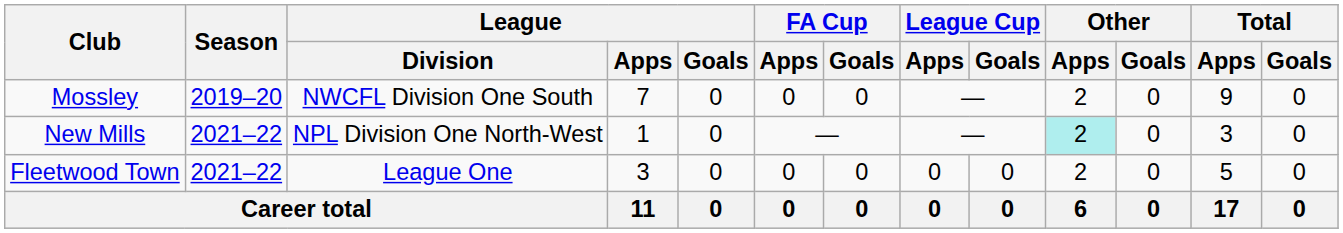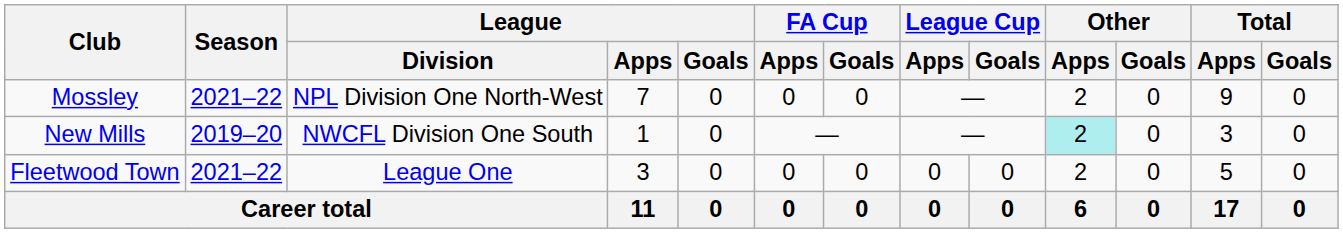Mossley | Season: 2019–20 -> 2021–22
Mossley | League / Division: NWCFL Division One South -> NPL Division One North-West
New Mills | Season: 2021–22 -> 2019–20
New Mills | League / Division: NPL Division One North-West -> NWCFL Division One South
